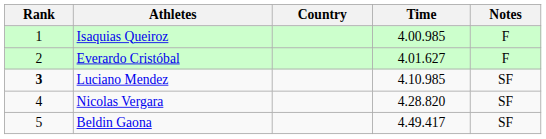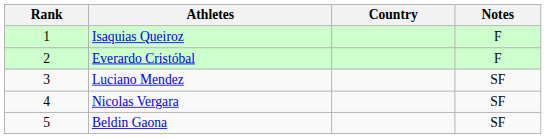- column: Time | 4.00.985 | 4.01.627 | 4.10.985 | 4.28.820 | 4.49.417
Luciano Mendez | Rank: bold -> normal
